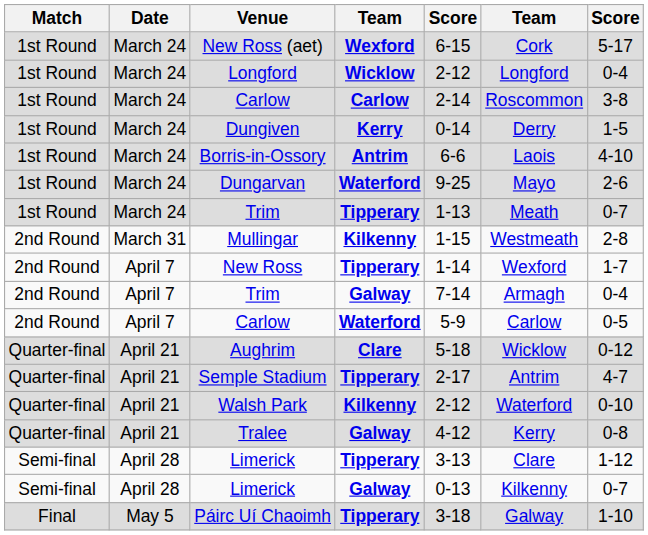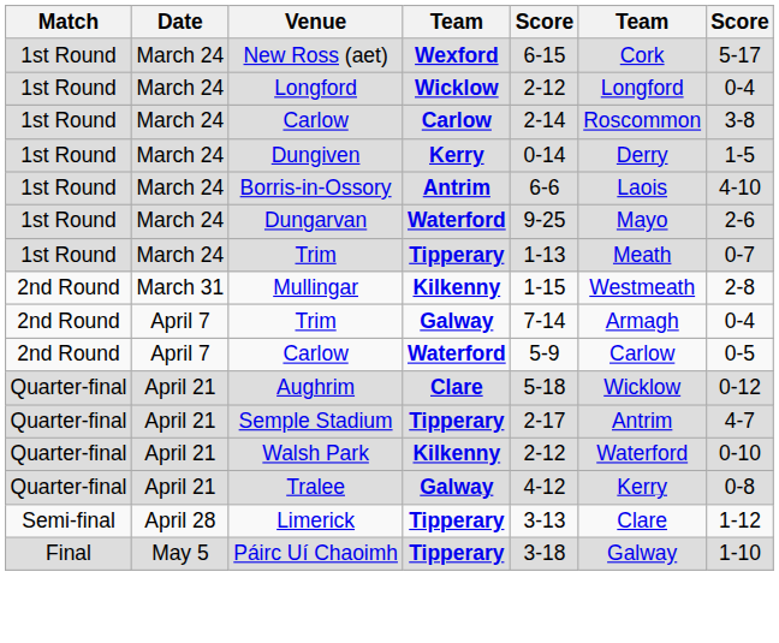- row: 2nd Round | April 7 | New Ross | Tipperary | 1-14 | Wexford | 1-7
- row: Semi-final | April 28 | Limerick | Galway | 0-13 | Kilkenny | 0-7
